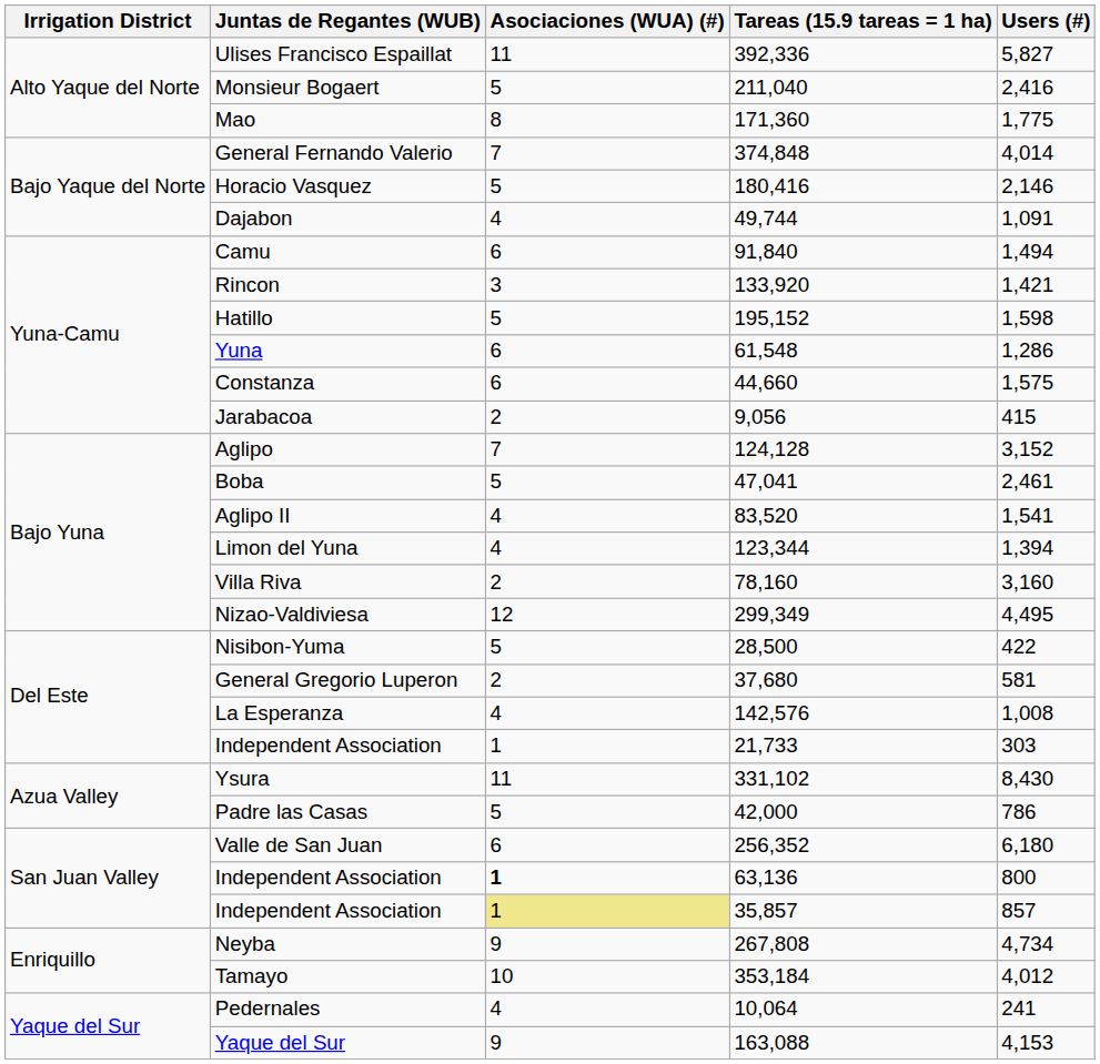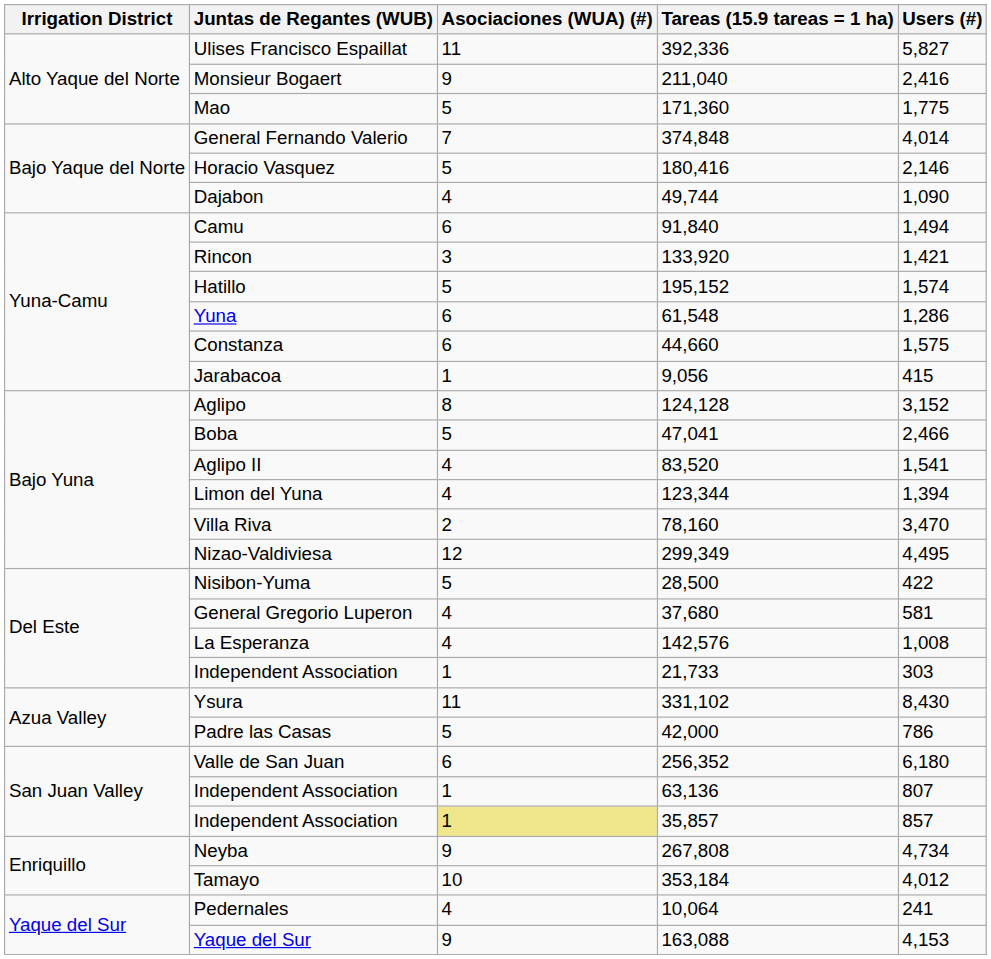Monsieur Bogaert | Asociaciones (WUA) (#): 5 -> 9
Mao | Asociaciones (WUA) (#): 8 -> 5
Dajabon | Users (#): 1,091 -> 1,090
Hatillo | Users (#): 1,598 -> 1,574
Jarabacoa | Asociaciones (WUA) (#): 2 -> 1
Aglipo | Asociaciones (WUA) (#): 7 -> 8
Boba | Users (#): 2,461 -> 2,466
Villa Riva | Users (#): 3,160 -> 3,470
General Gregorio Luperon | Asociaciones (WUA) (#): 2 -> 4
Independent Association / 63,136 | Asociaciones (WUA) (#): bold -> normal
Independent Association / 63,136 | Users (#): 800 -> 807
